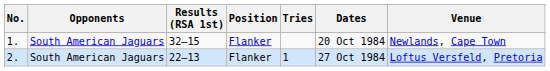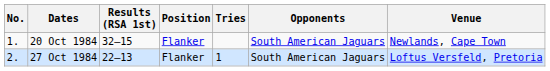columns swapped: Opponents <-> Dates
